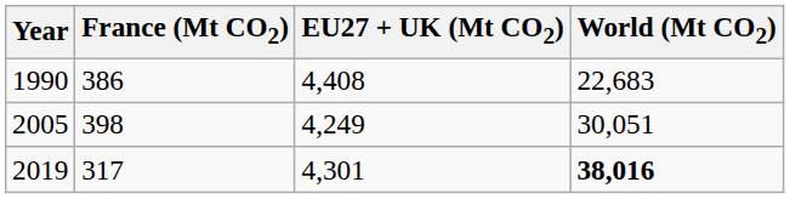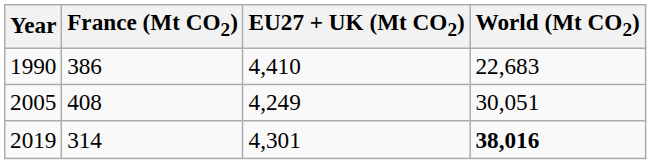1990 | EU27 + UK (Mt CO2): 4,408 -> 4,410
2005 | France (Mt CO2): 398 -> 408
2019 | France (Mt CO2): 317 -> 314
